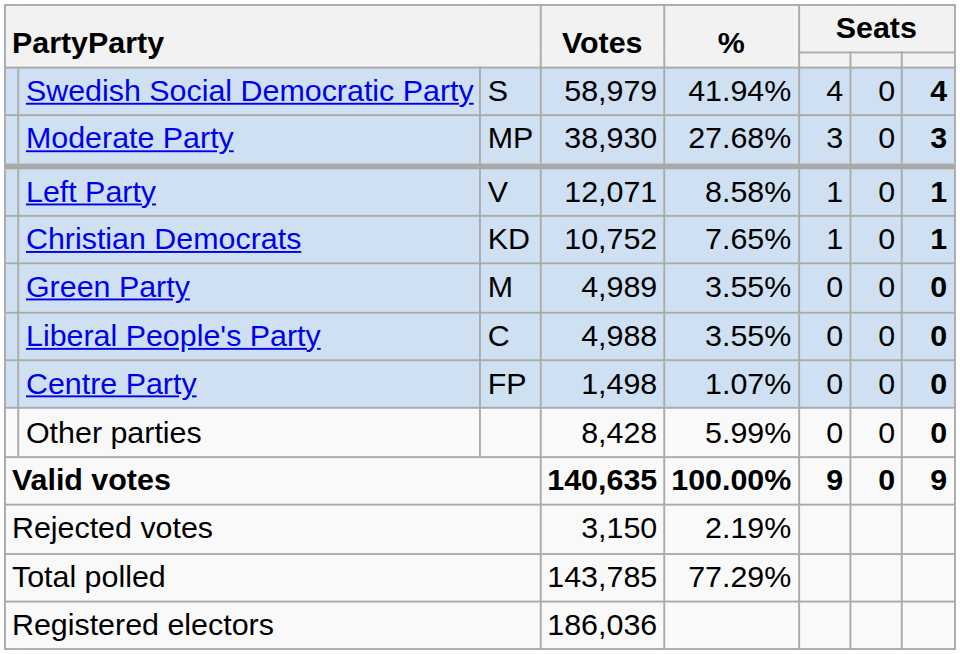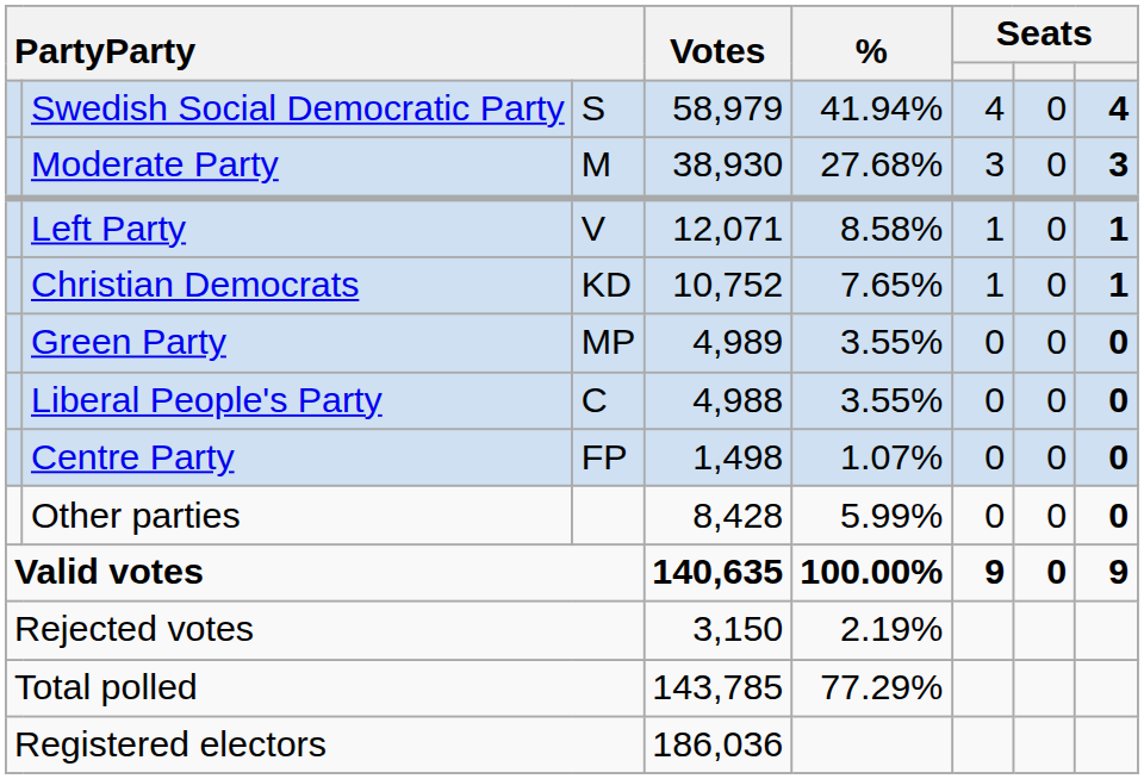Moderate Party | column 3: MP -> M
Green Party | column 3: M -> MP
